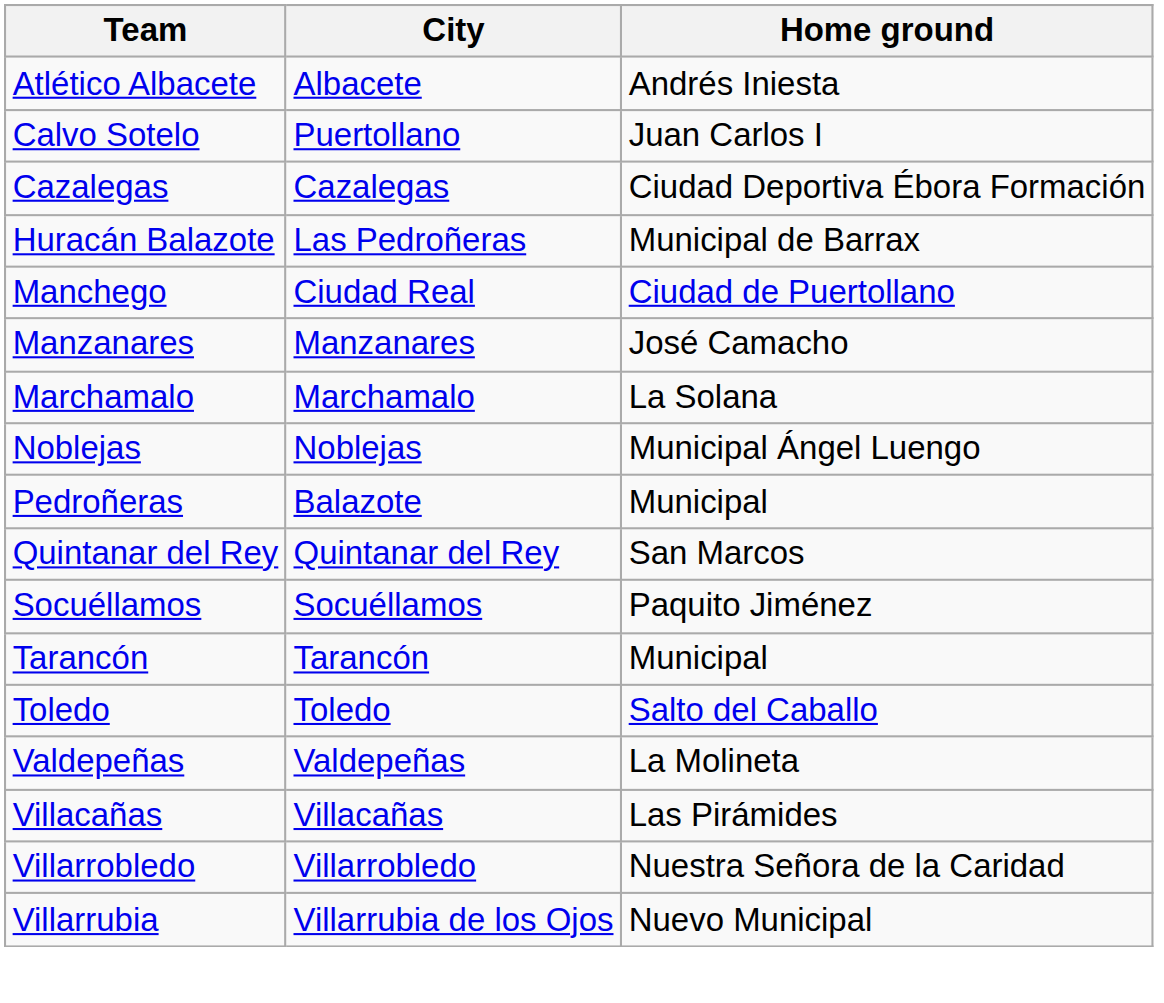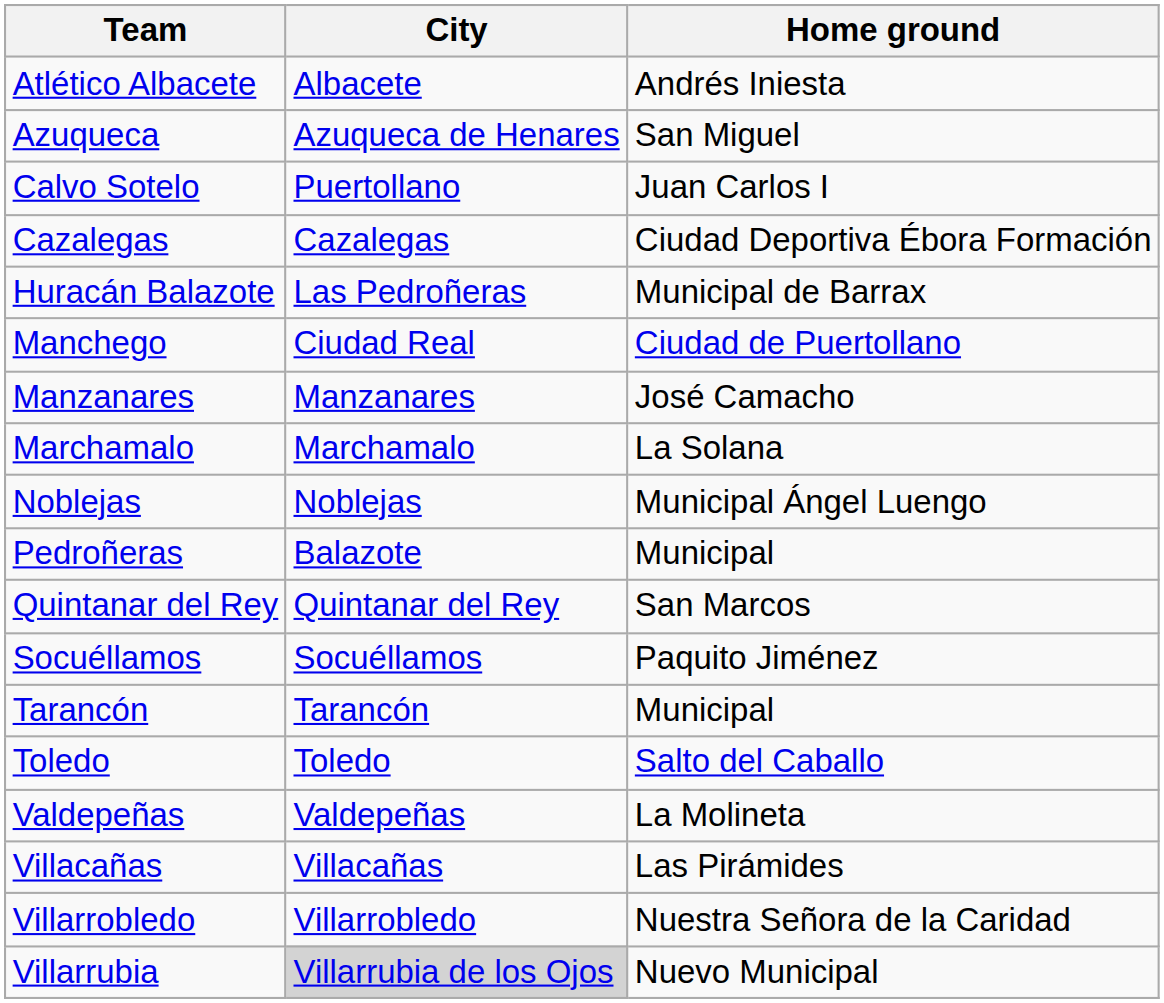+ row: Azuqueca | Azuqueca de Henares | San Miguel
Villarrubia | City: no background -> lightgrey background
